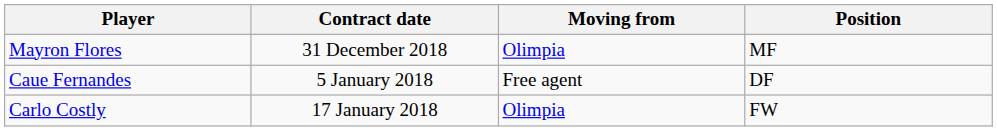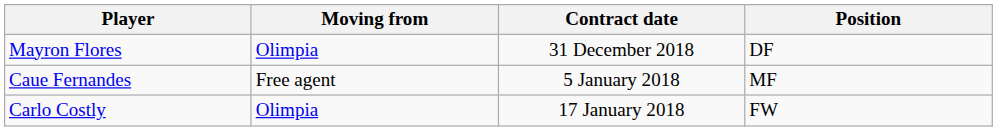columns swapped: Contract date <-> Moving from
Mayron Flores | Position: MF -> DF
Caue Fernandes | Position: DF -> MF
